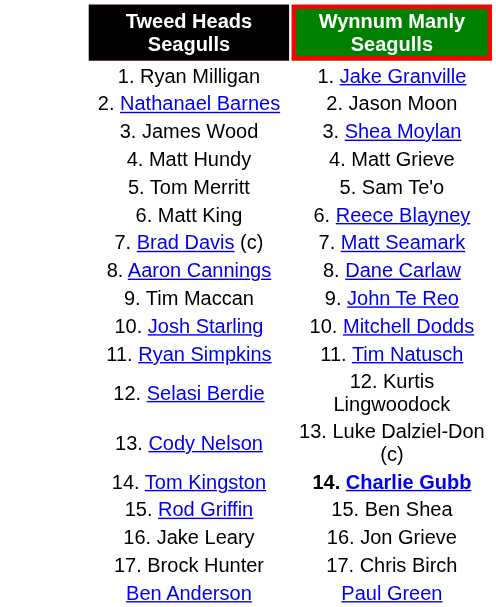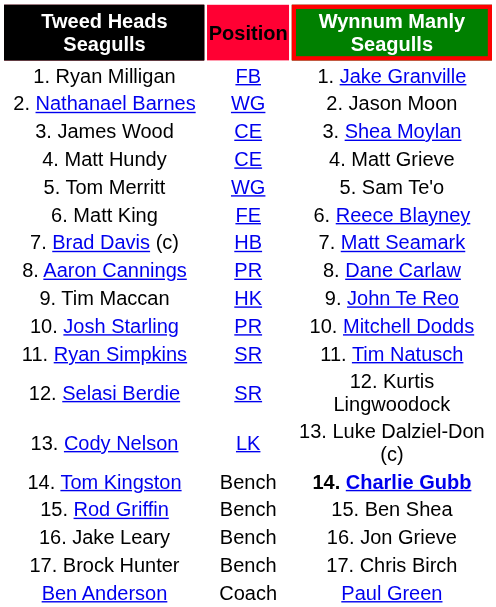+ column: Position | FB | WG | CE | CE | WG | FE | HB | PR | HK | PR | SR | SR | LK | Bench | Bench | Bench | Bench | Coach
